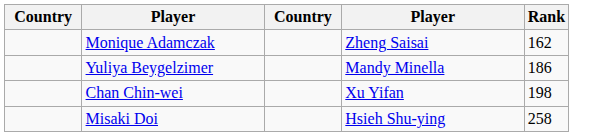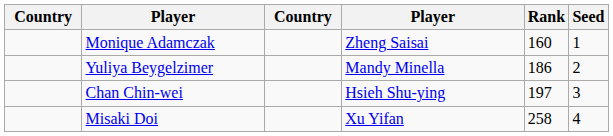+ column: Seed | 1 | 2 | 3 | 4
Monique Adamczak | Rank: 162 -> 160
Chan Chin-wei | column 4: Xu Yifan -> Hsieh Shu-ying
Chan Chin-wei | Rank: 198 -> 197
Misaki Doi | column 4: Hsieh Shu-ying -> Xu Yifan
